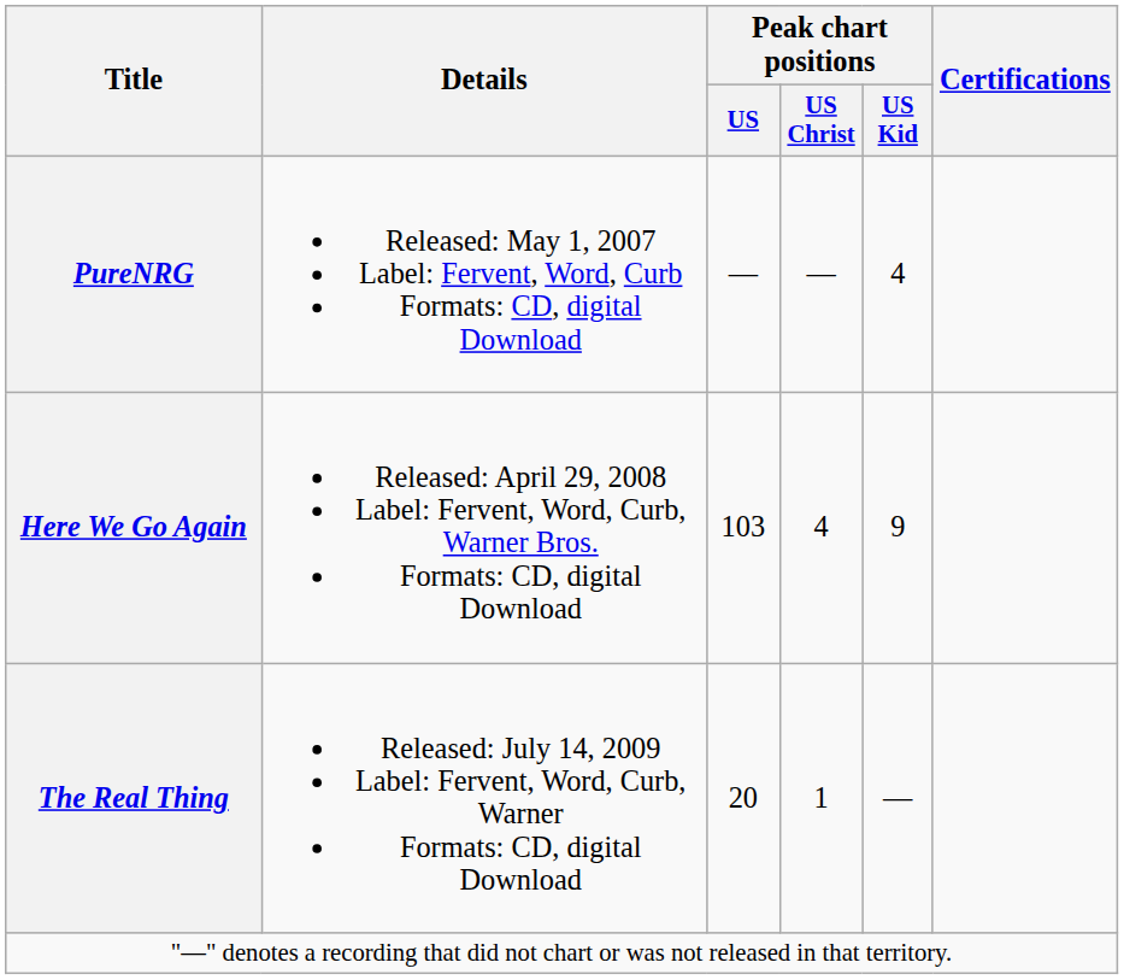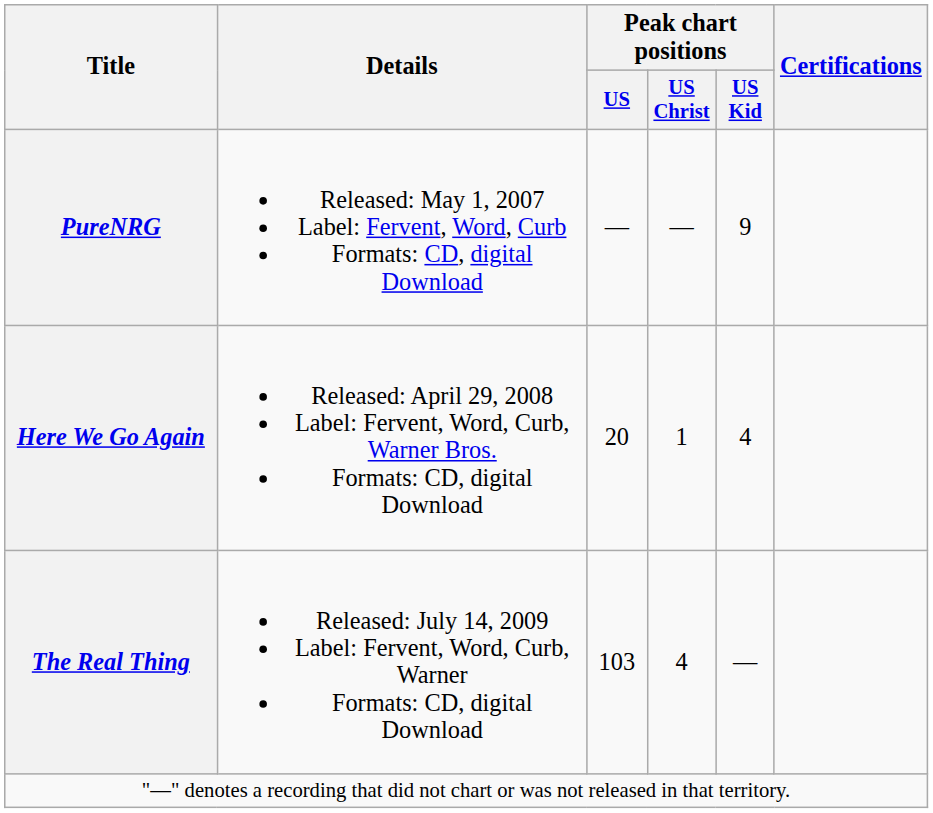PureNRG | Peak chart positions / US Kid: 4 -> 9
Here We Go Again | Peak chart positions / US: 103 -> 20
Here We Go Again | Peak chart positions / US Christ: 4 -> 1
Here We Go Again | Peak chart positions / US Kid: 9 -> 4
The Real Thing | Peak chart positions / US: 20 -> 103
The Real Thing | Peak chart positions / US Christ: 1 -> 4
